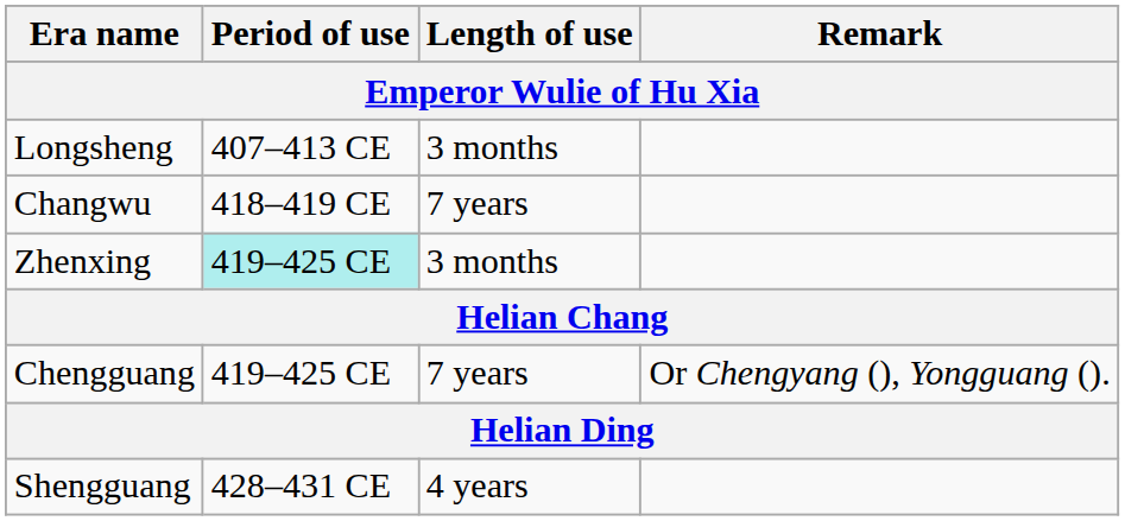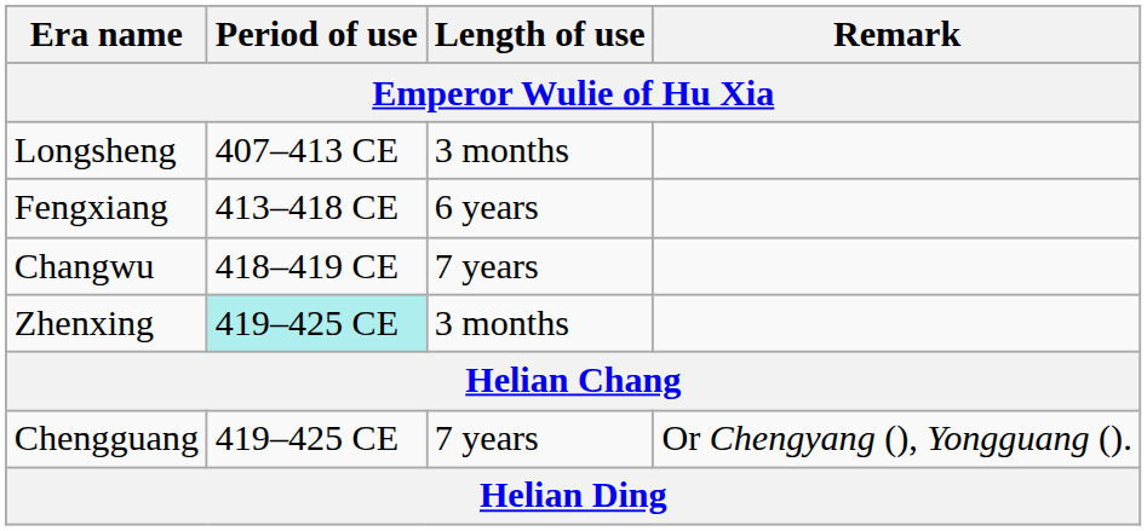+ row: Fengxiang | 413–418 CE | 6 years
- row: Shengguang | 428–431 CE | 4 years
